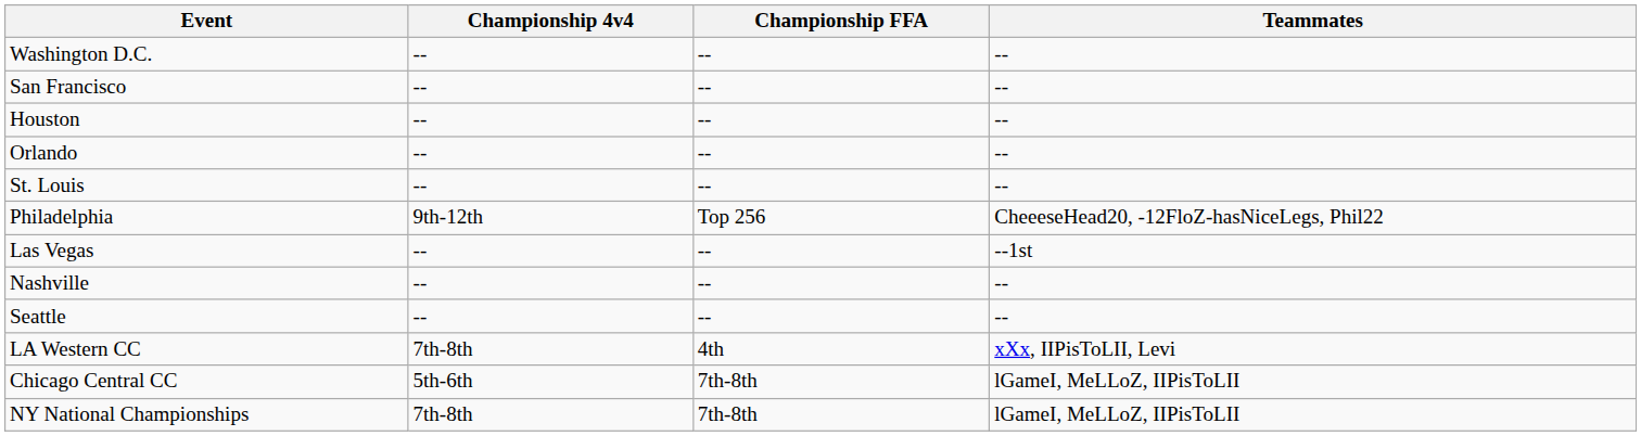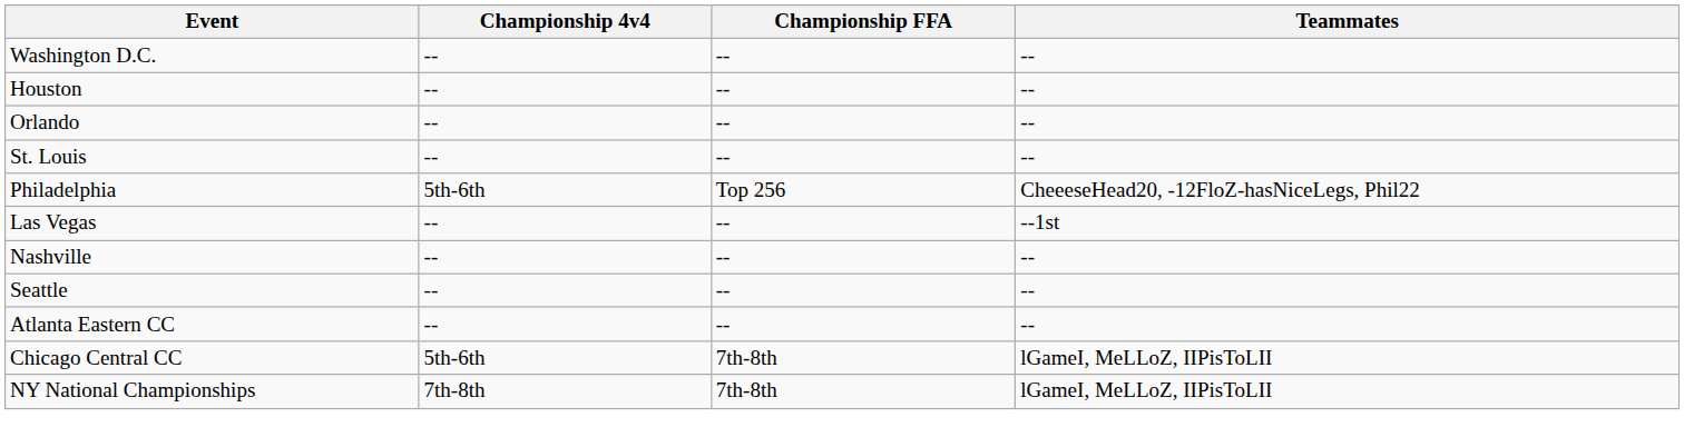- row: San Francisco | -- | -- | --
Philadelphia | Championship 4v4: 9th-12th -> 5th-6th
- row: LA Western CC | 7th-8th | 4th | xXx, IIPisToLII, Levi
+ row: Atlanta Eastern CC | -- | -- | --
